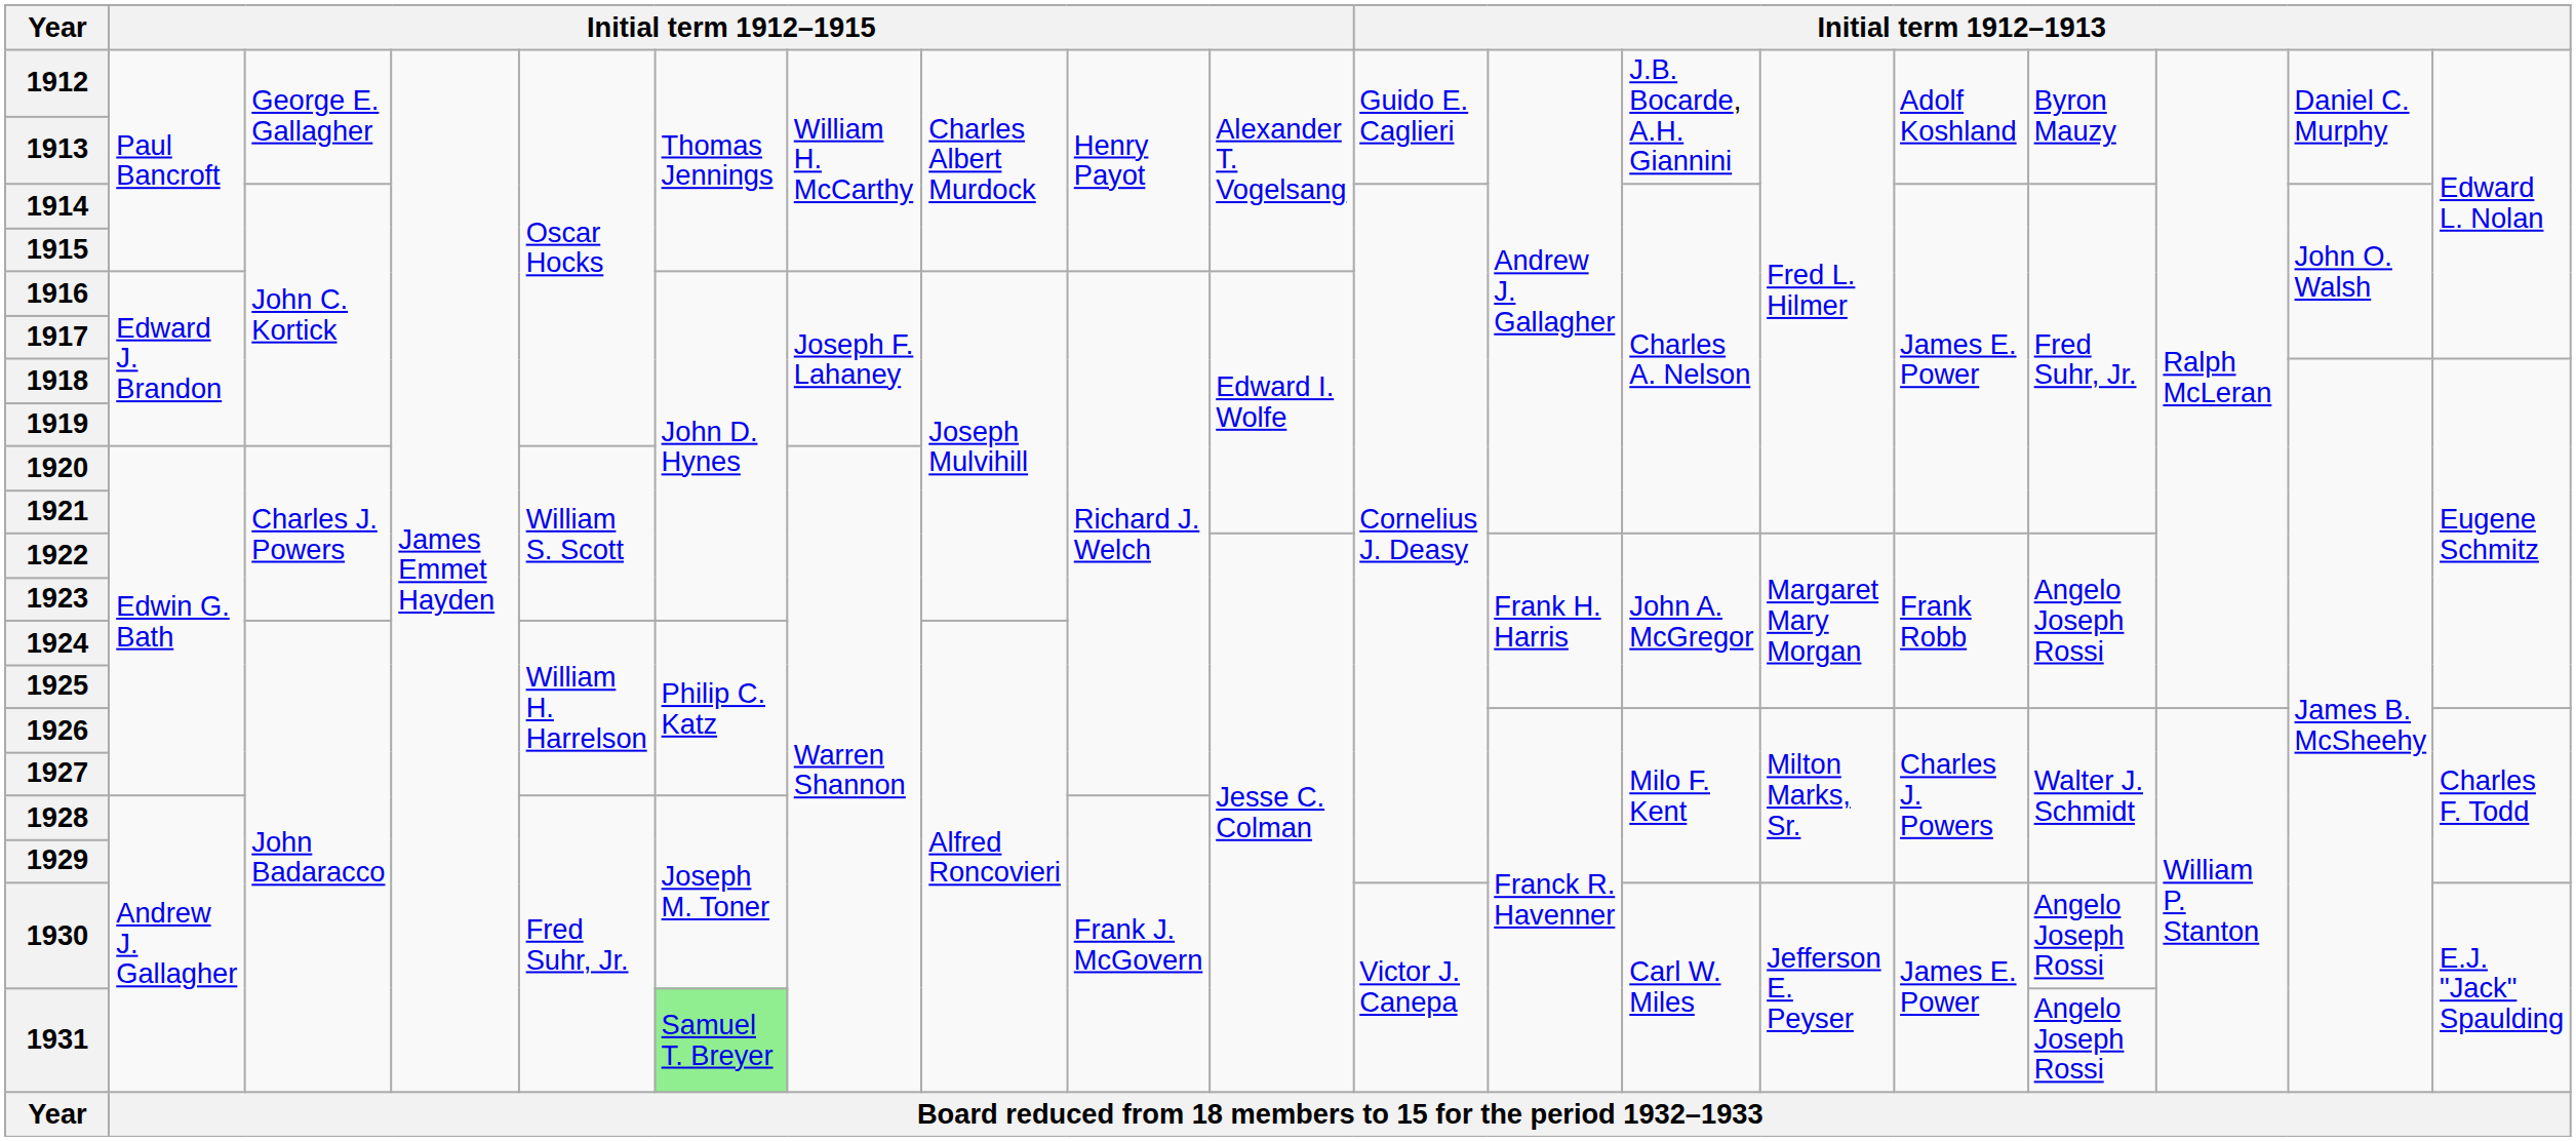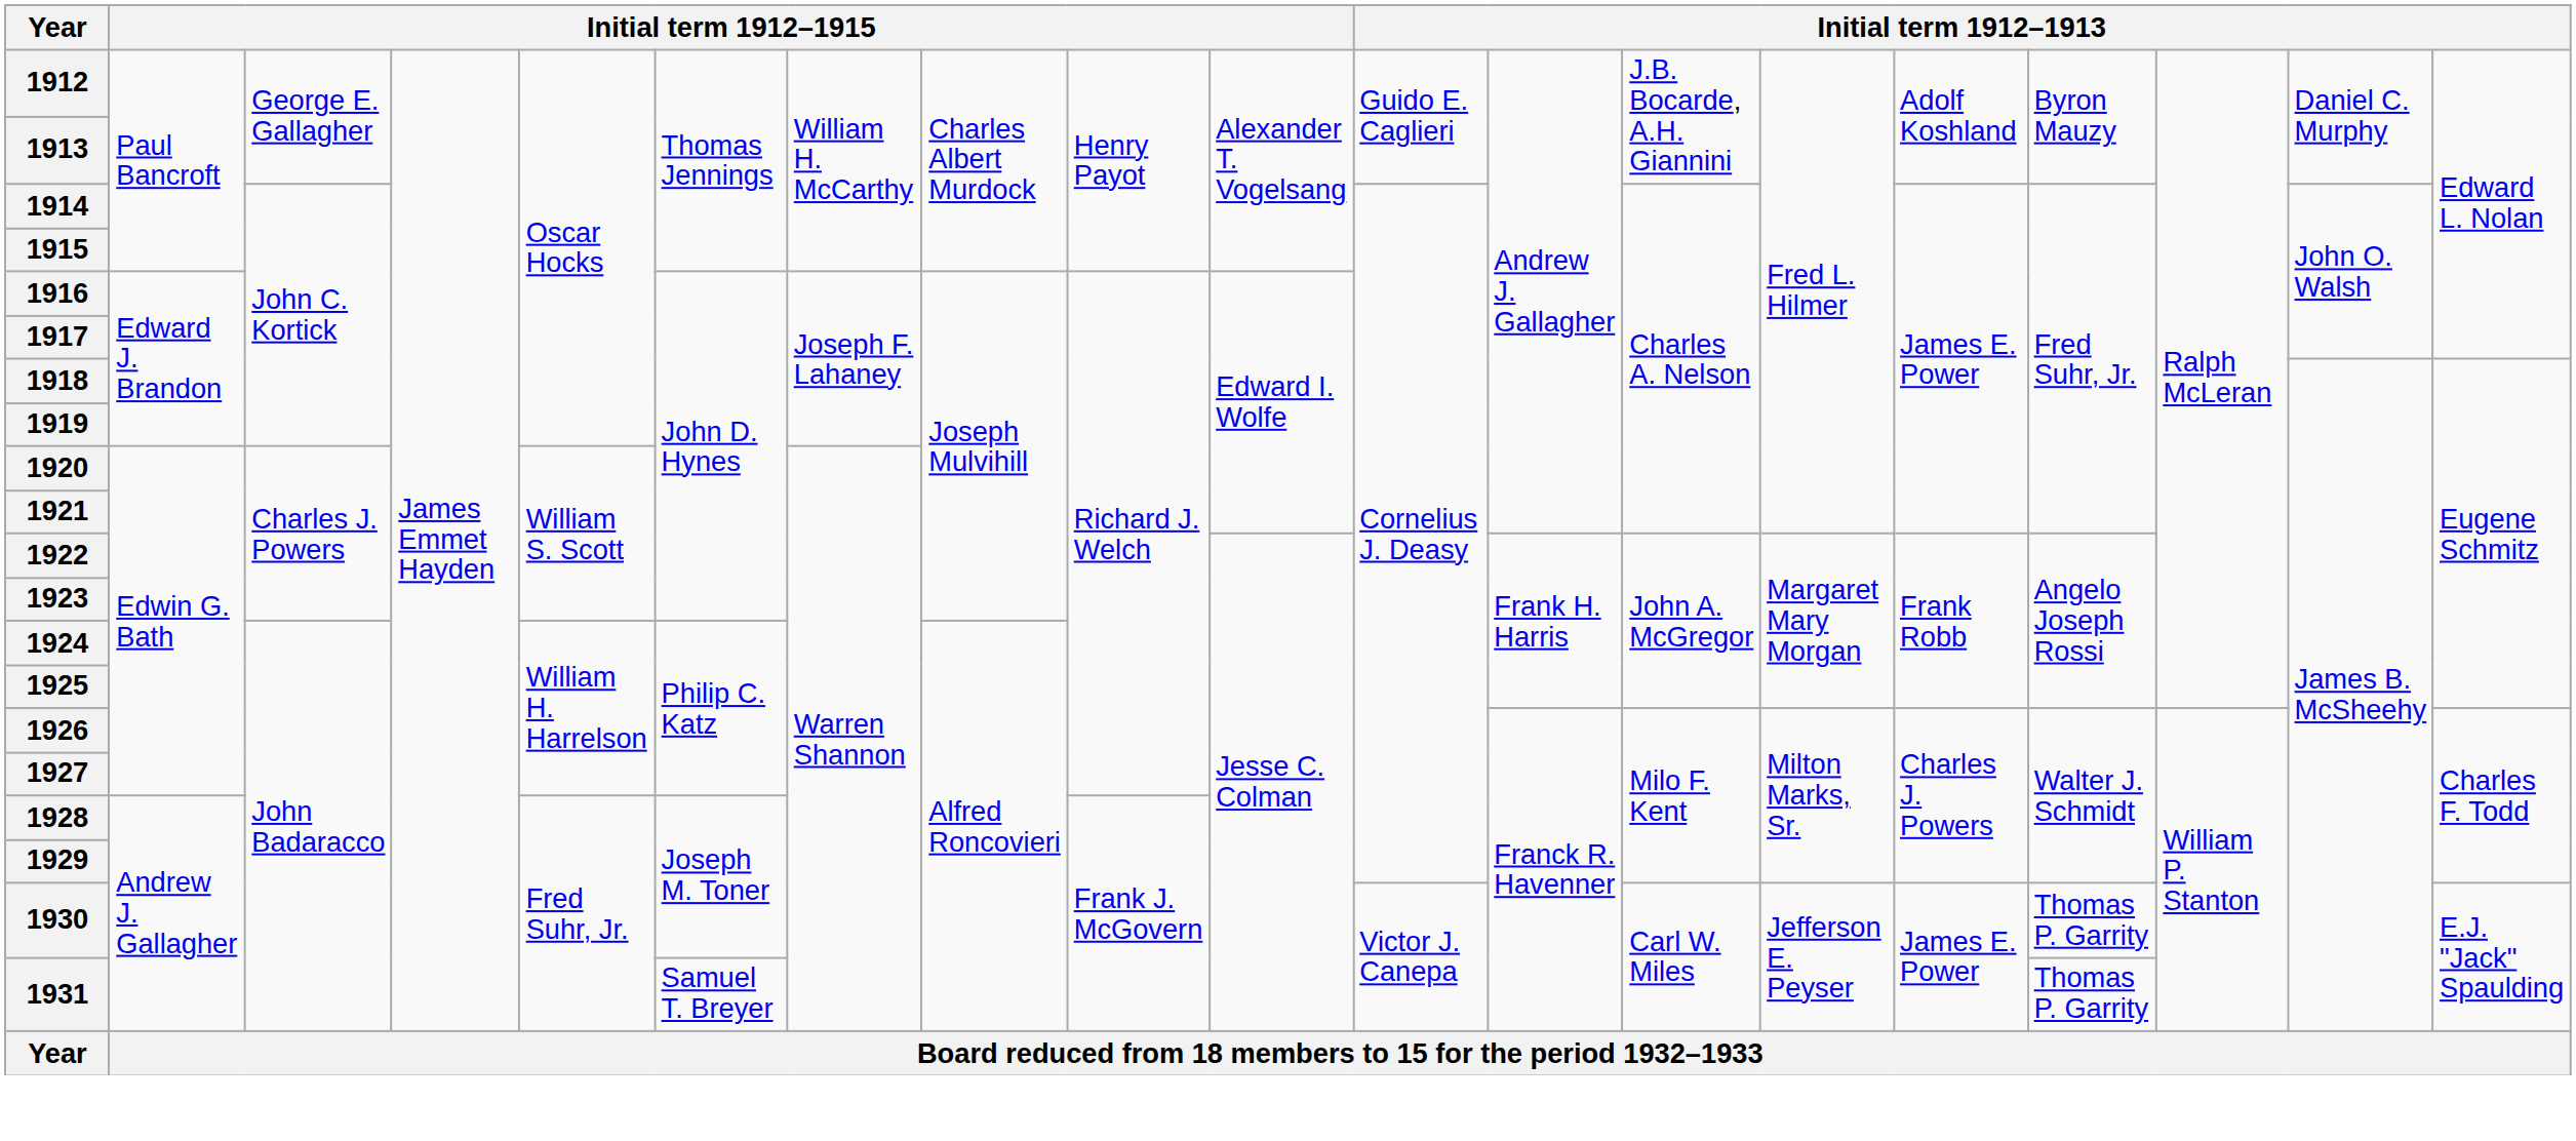1930 | column 16: Angelo Joseph Rossi -> Thomas P. Garrity
1931 | column 6: lightgreen background -> no background
1931 | column 16: Angelo Joseph Rossi -> Thomas P. Garrity
